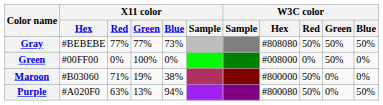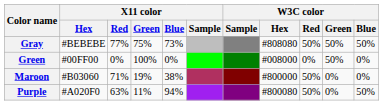Gray | X11 color / Green: 77% -> 75%
Purple | X11 color / Green: 13% -> 11%
